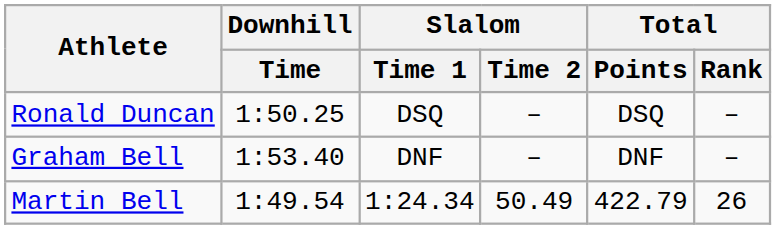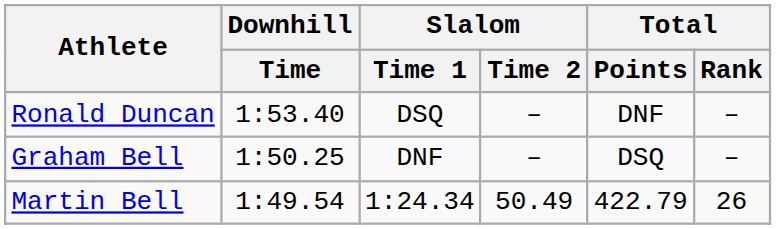Ronald Duncan | Downhill / Time: 1:50.25 -> 1:53.40
Ronald Duncan | Total / Points: DSQ -> DNF
Graham Bell | Downhill / Time: 1:53.40 -> 1:50.25
Graham Bell | Total / Points: DNF -> DSQ
